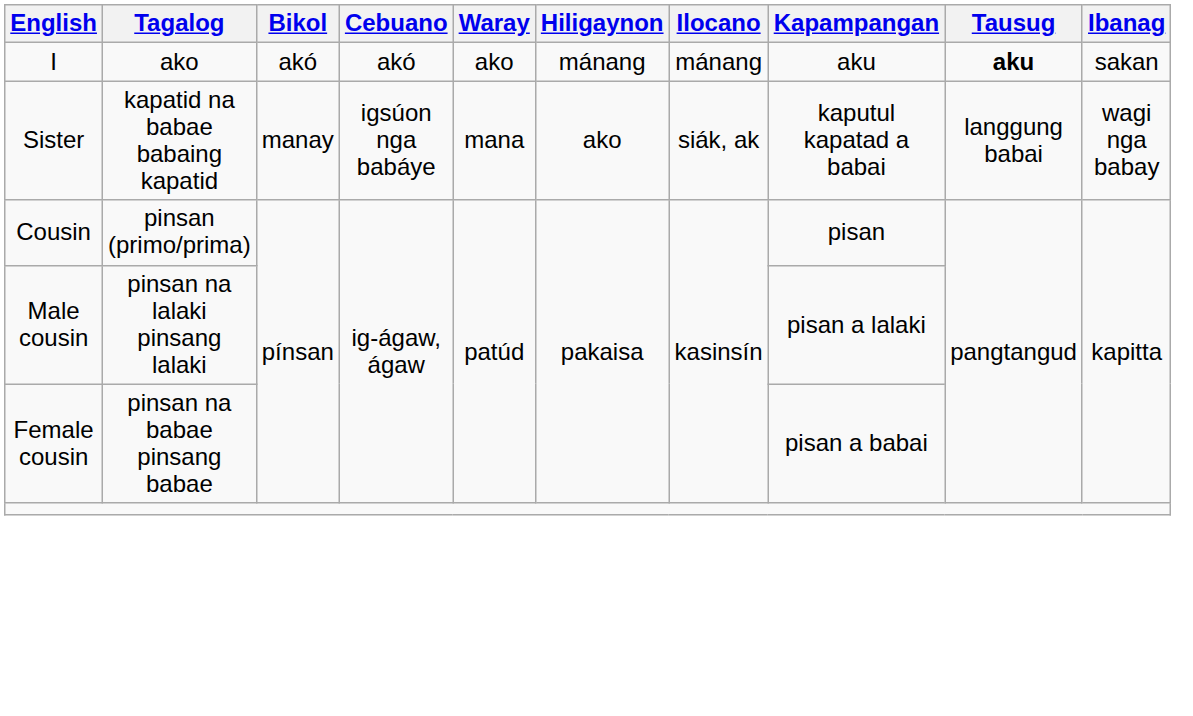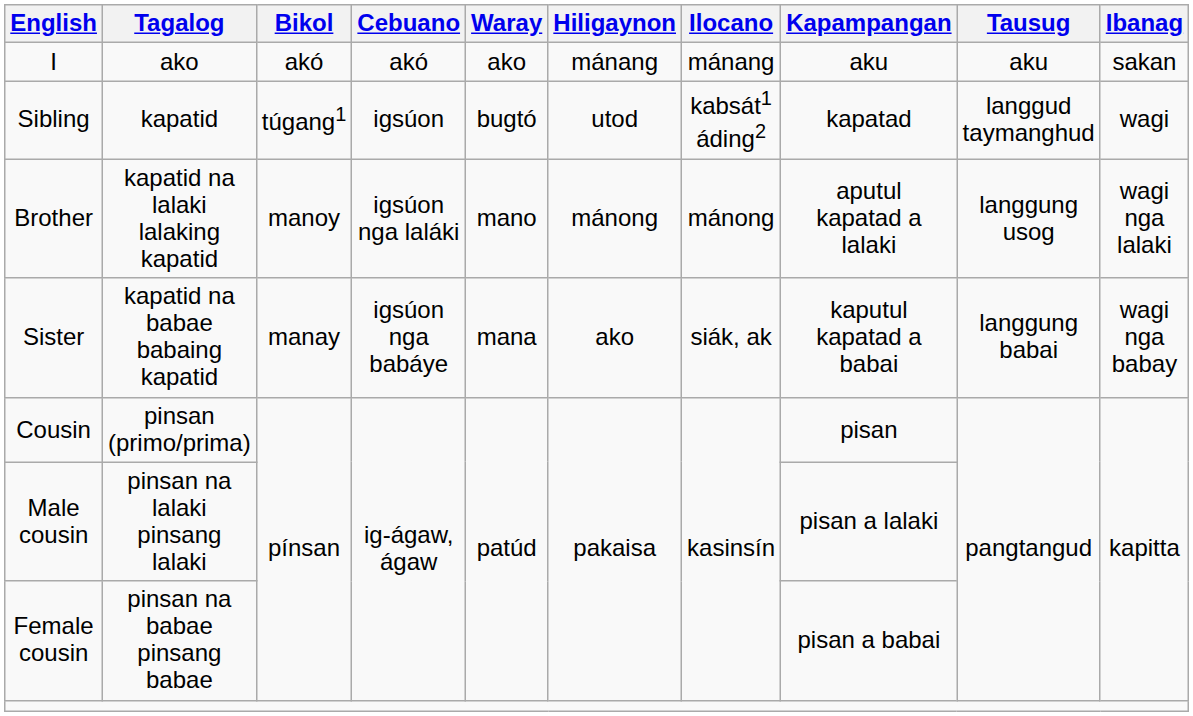I | Tausug: bold -> normal
+ row: Sibling | kapatid | túgang1 | igsúon | bugtó | utod | kabsát1 áding2 | kapatad | langgud taymanghud | wagi
+ row: Brother | kapatid na lalaki lalaking kapatid | manoy | igsúon nga laláki | mano | mánong | mánong | aputul kapatad a lalaki | langgung usog | wagi nga lalaki
